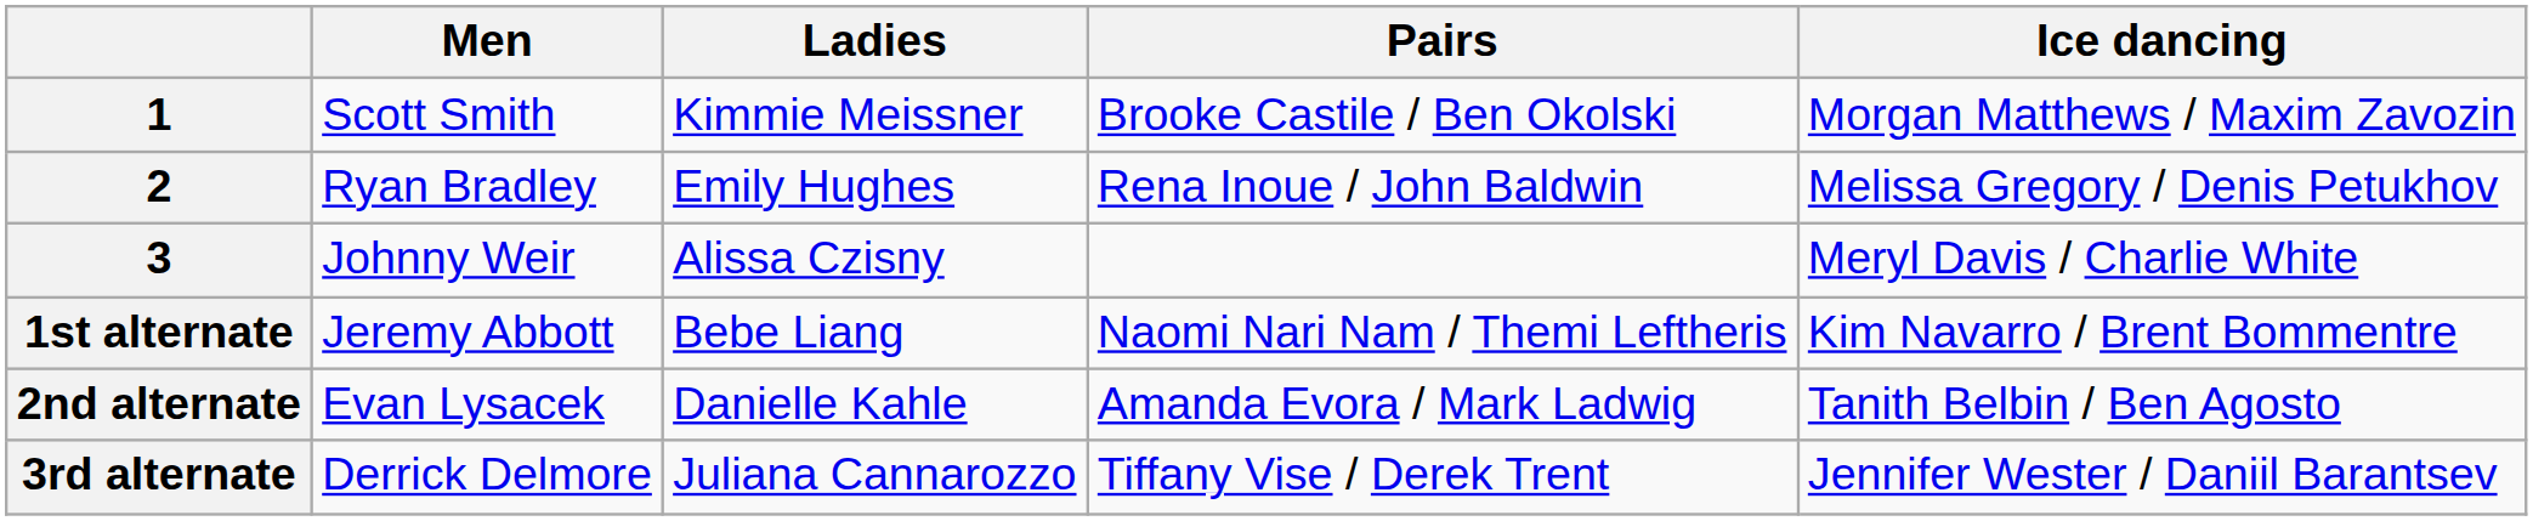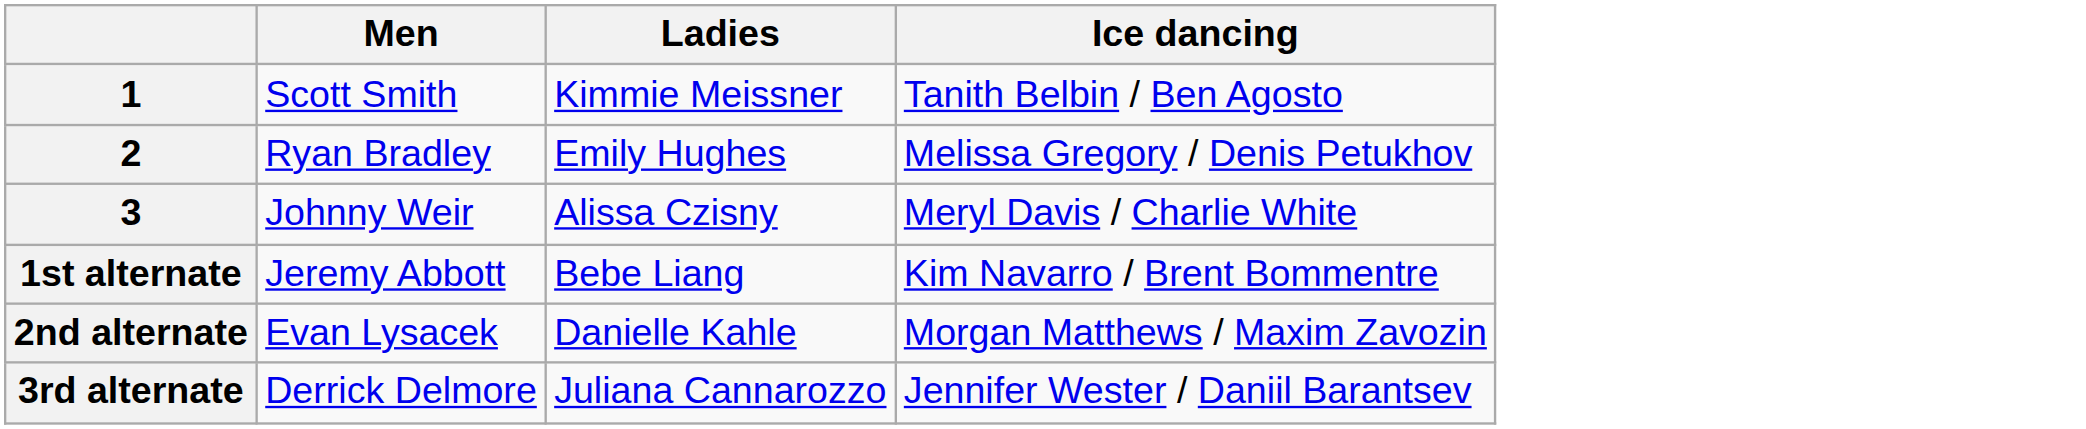- column: Pairs | Brooke Castile / Ben Okolski | Rena Inoue / John Baldwin | Naomi Nari Nam / Themi Leftheris | Amanda Evora / Mark Ladwig | Tiffany Vise / Derek Trent
1 | Ice dancing: Morgan Matthews / Maxim Zavozin -> Tanith Belbin / Ben Agosto
2nd alternate | Ice dancing: Tanith Belbin / Ben Agosto -> Morgan Matthews / Maxim Zavozin
